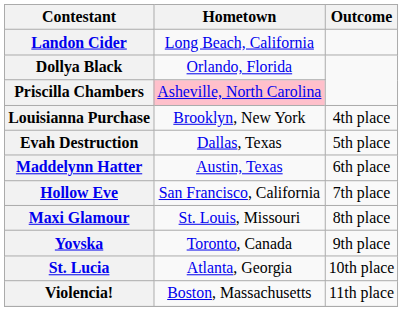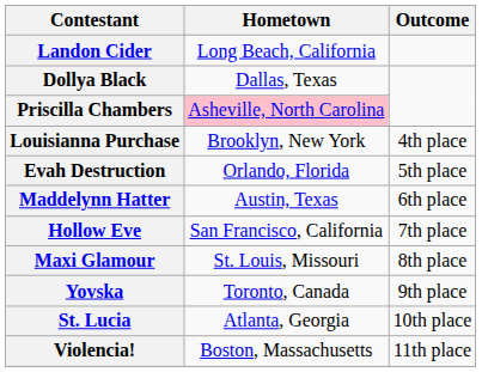Dollya Black | Hometown: Orlando, Florida -> Dallas, Texas
Evah Destruction | Hometown: Dallas, Texas -> Orlando, Florida
